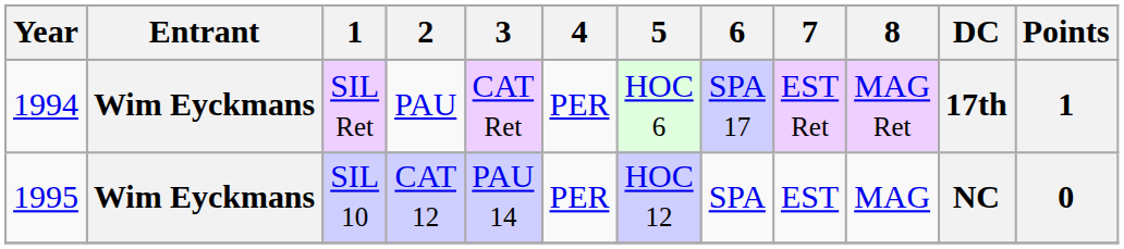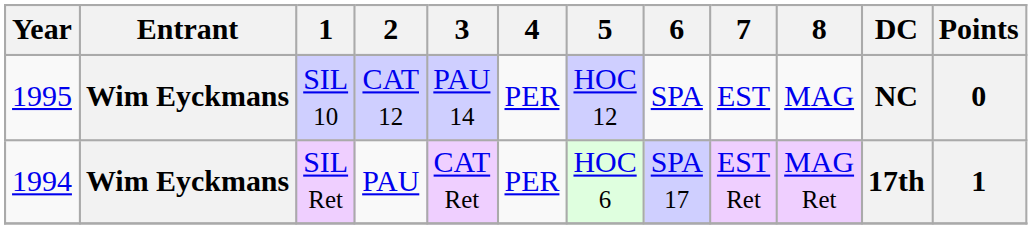rows swapped: SIL Ret <-> SIL 10
